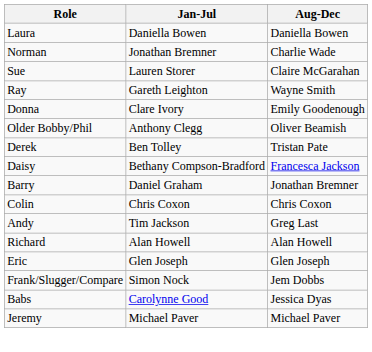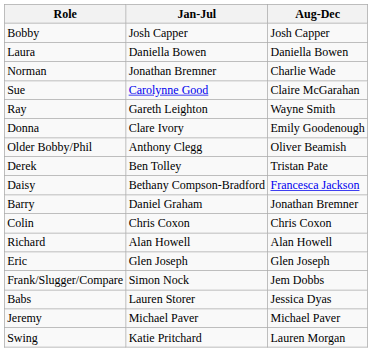+ row: Bobby | Josh Capper | Josh Capper
Sue | Jan-Jul: Lauren Storer -> Carolynne Good
- row: Andy | Tim Jackson | Greg Last
Babs | Jan-Jul: Carolynne Good -> Lauren Storer
+ row: Swing | Katie Pritchard | Lauren Morgan
